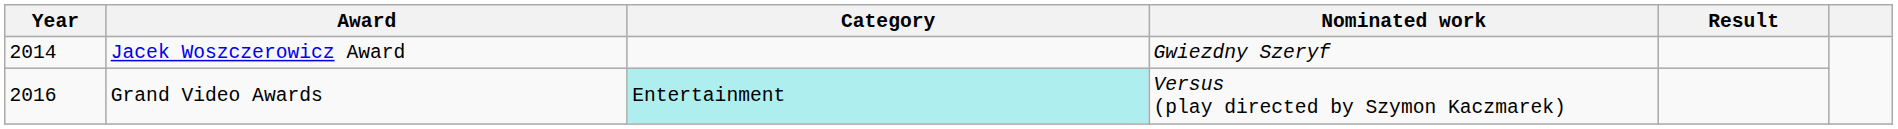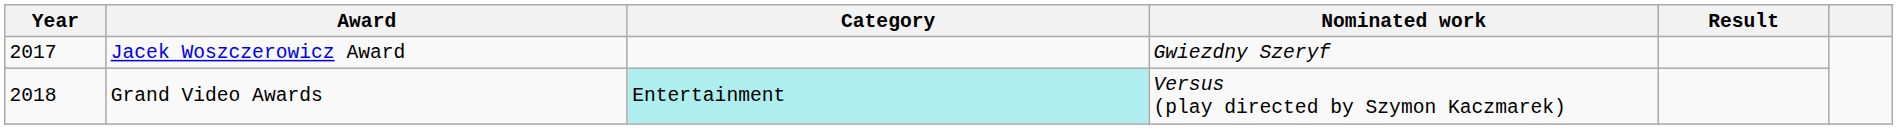Jacek Woszczerowicz Award | Year: 2014 -> 2017
Grand Video Awards | Year: 2016 -> 2018
